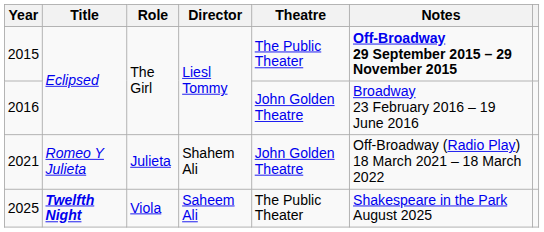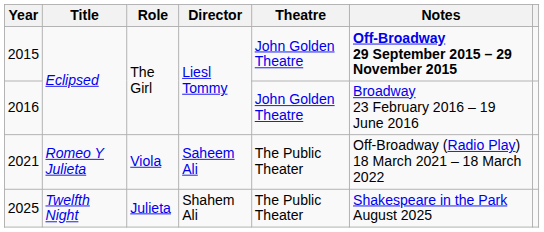2015 | Theatre: The Public Theater -> John Golden Theatre
2021 | Role: Julieta -> Viola
2021 | Director: Shahem Ali -> Saheem Ali
2021 | Theatre: John Golden Theatre -> The Public Theater
2025 | Title: bold -> normal
2025 | Role: Viola -> Julieta
2025 | Director: Saheem Ali -> Shahem Ali
